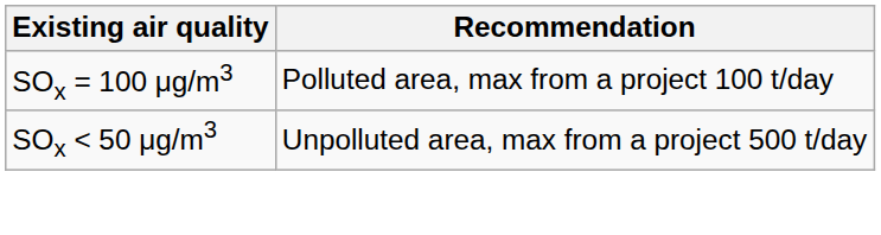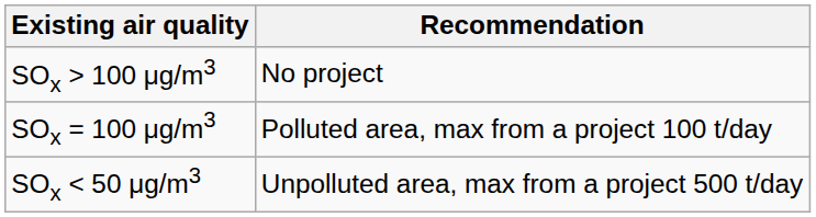+ row: SOx > 100 μg/m3 | No project
